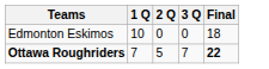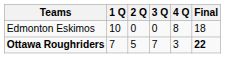+ column: 4 Q | 8 | 3
